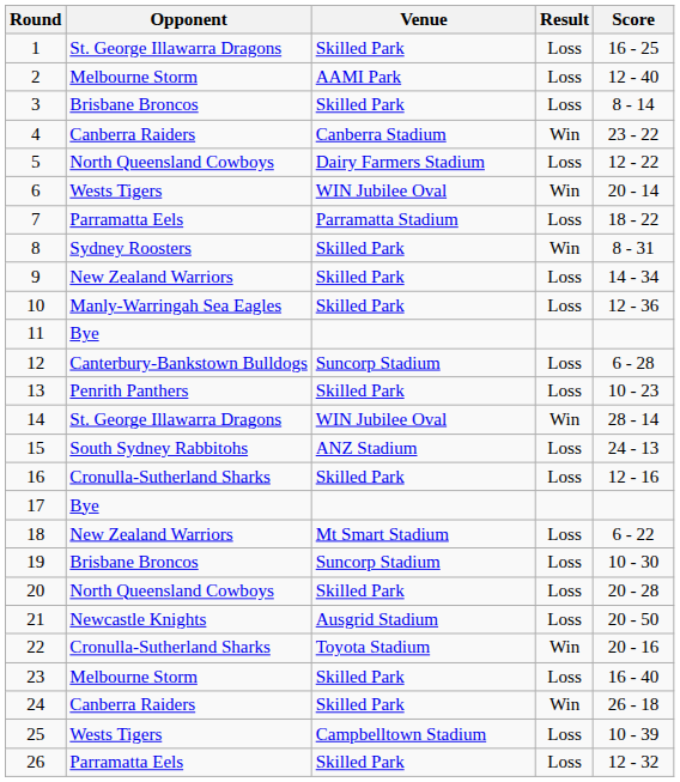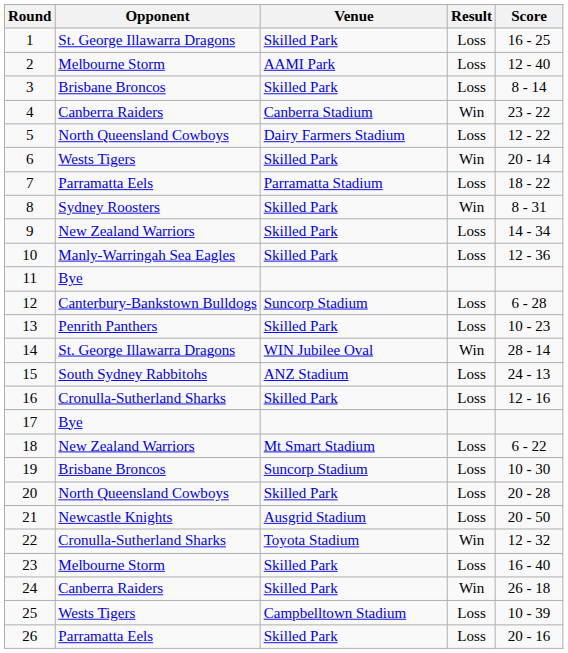6 | Venue: WIN Jubilee Oval -> Skilled Park
22 | Score: 20 - 16 -> 12 - 32
26 | Score: 12 - 32 -> 20 - 16
